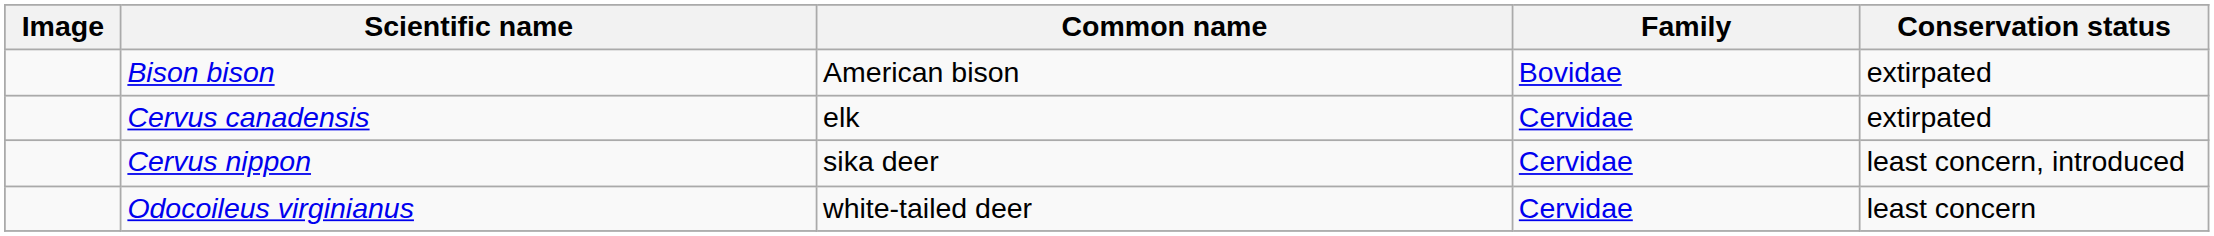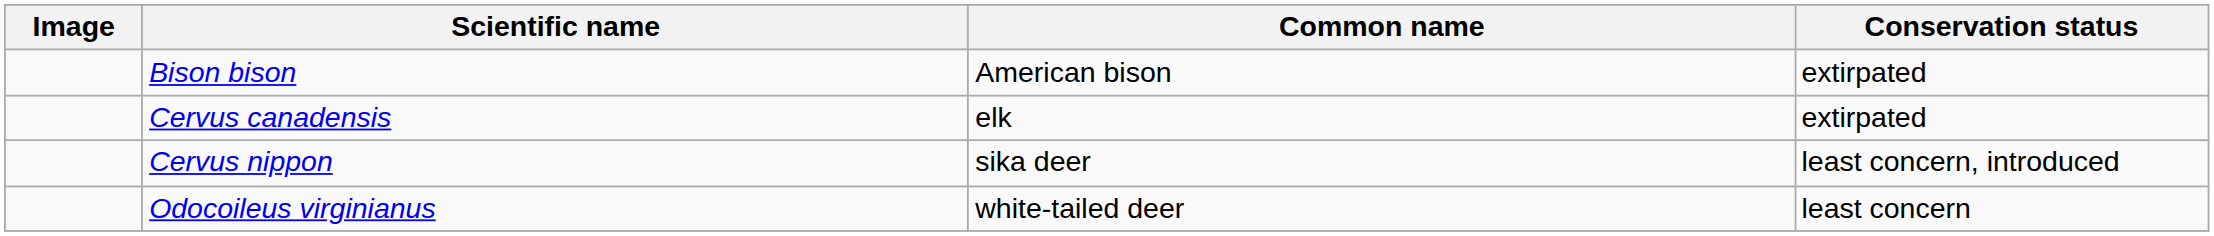- column: Family | Bovidae | Cervidae | Cervidae | Cervidae
